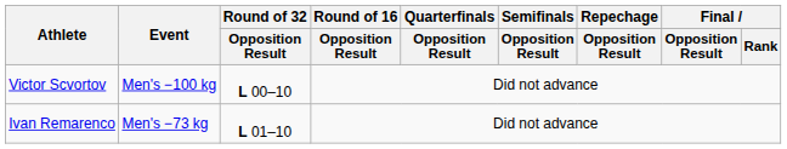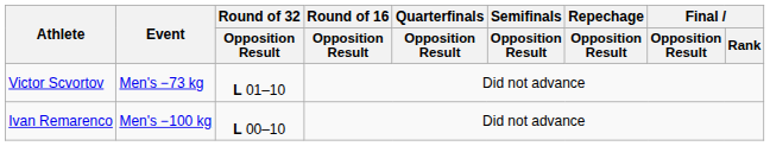Victor Scvortov | Event: Men's −100 kg -> Men's −73 kg
Victor Scvortov | Round of 32 / Opposition Result: L 00–10 -> L 01–10
Ivan Remarenco | Event: Men's −73 kg -> Men's −100 kg
Ivan Remarenco | Round of 32 / Opposition Result: L 01–10 -> L 00–10
